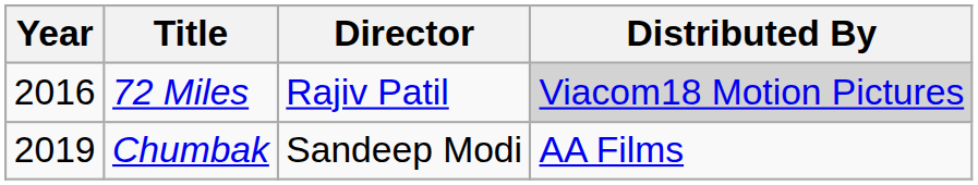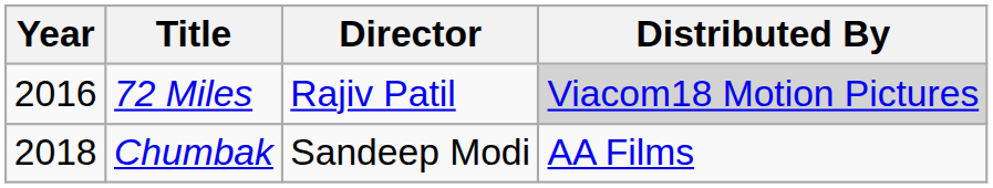Chumbak | Year: 2019 -> 2018
